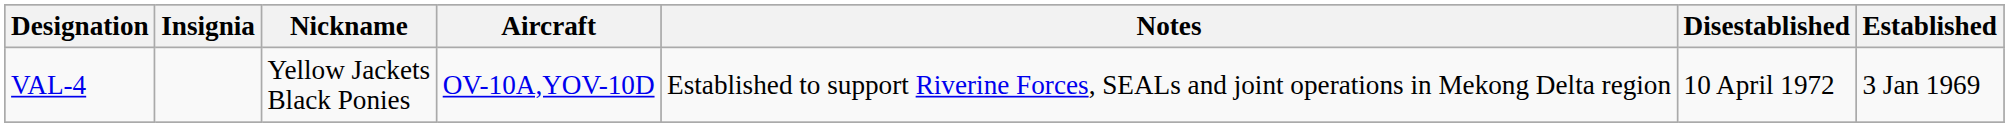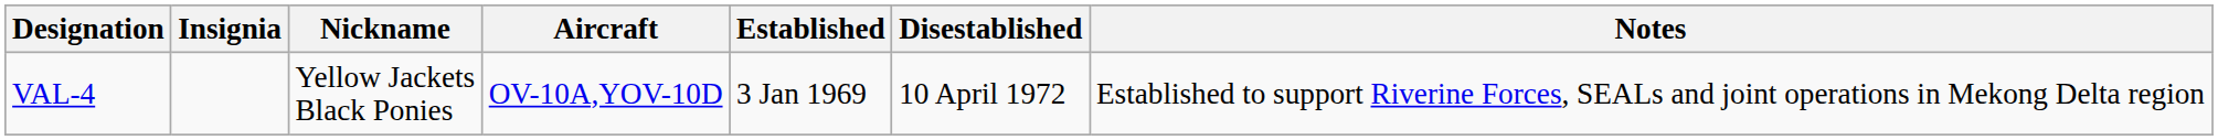columns swapped: Established <-> Notes
